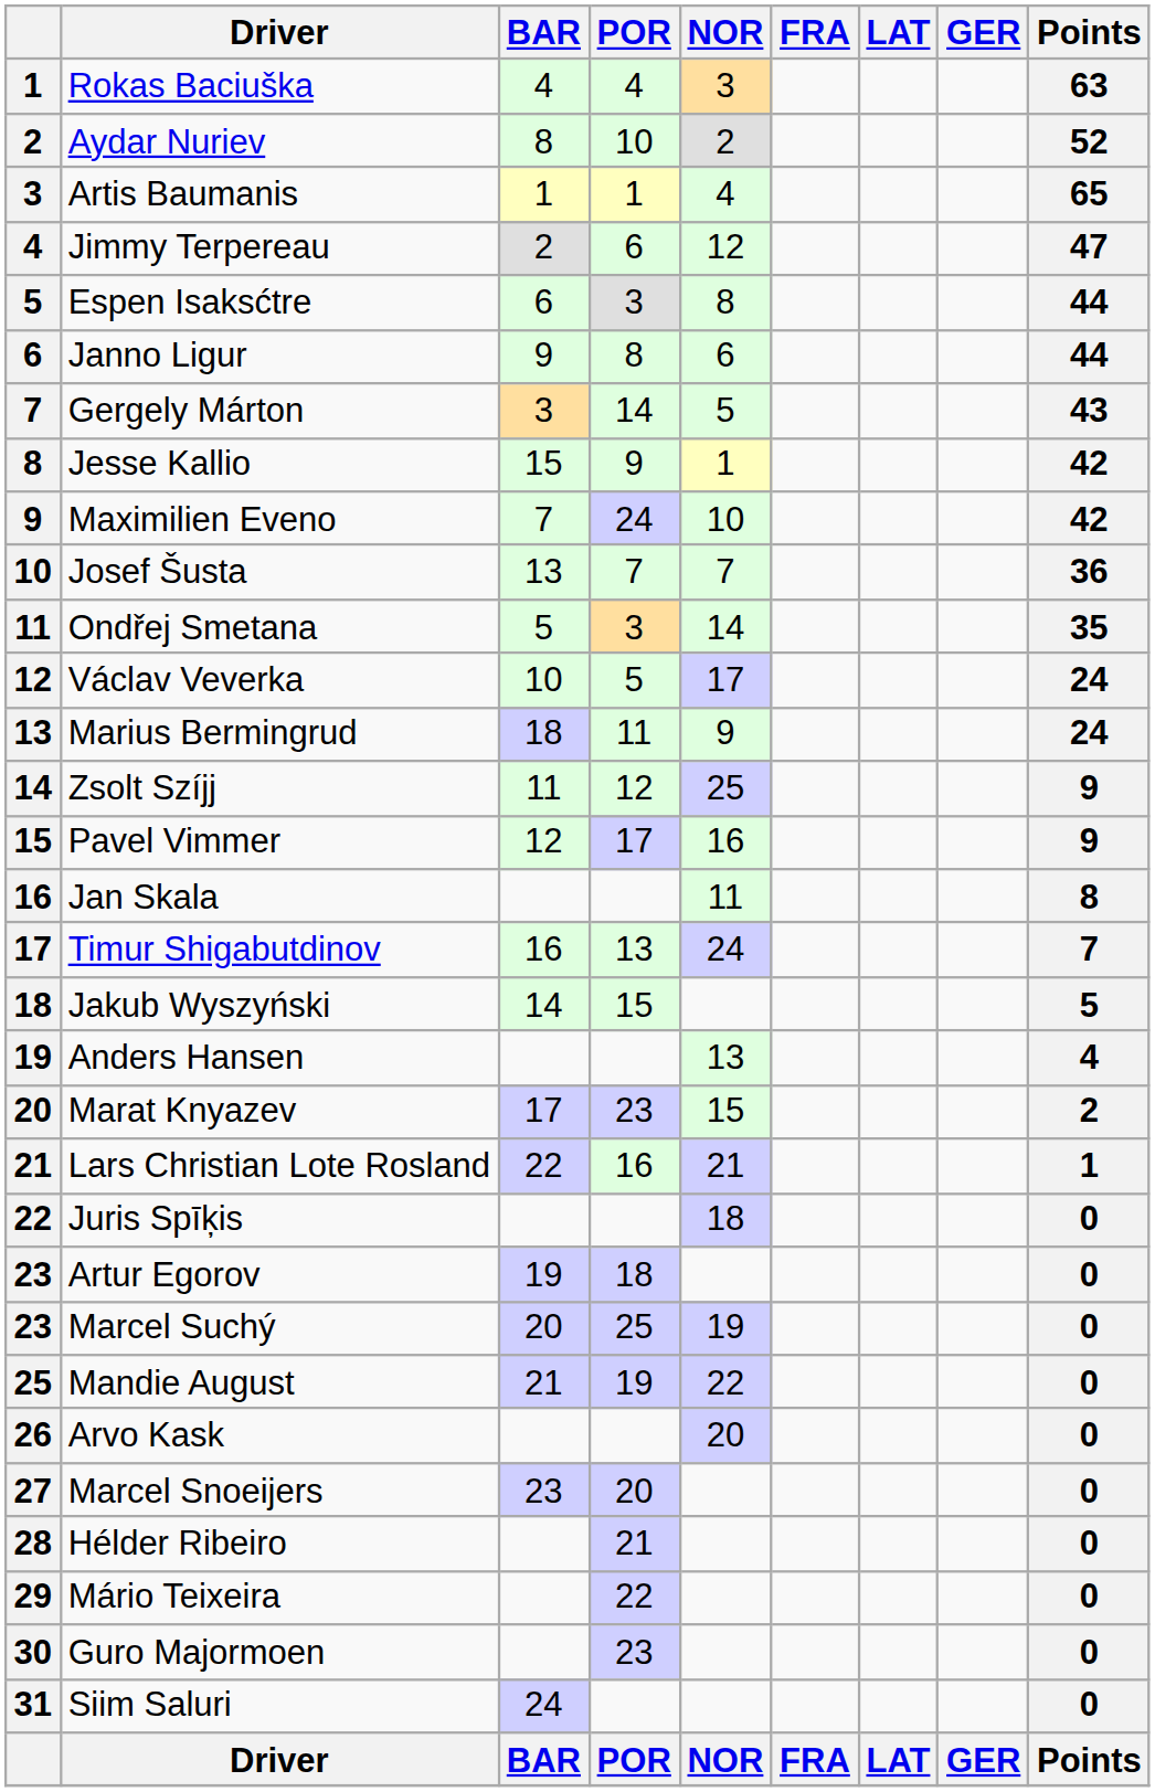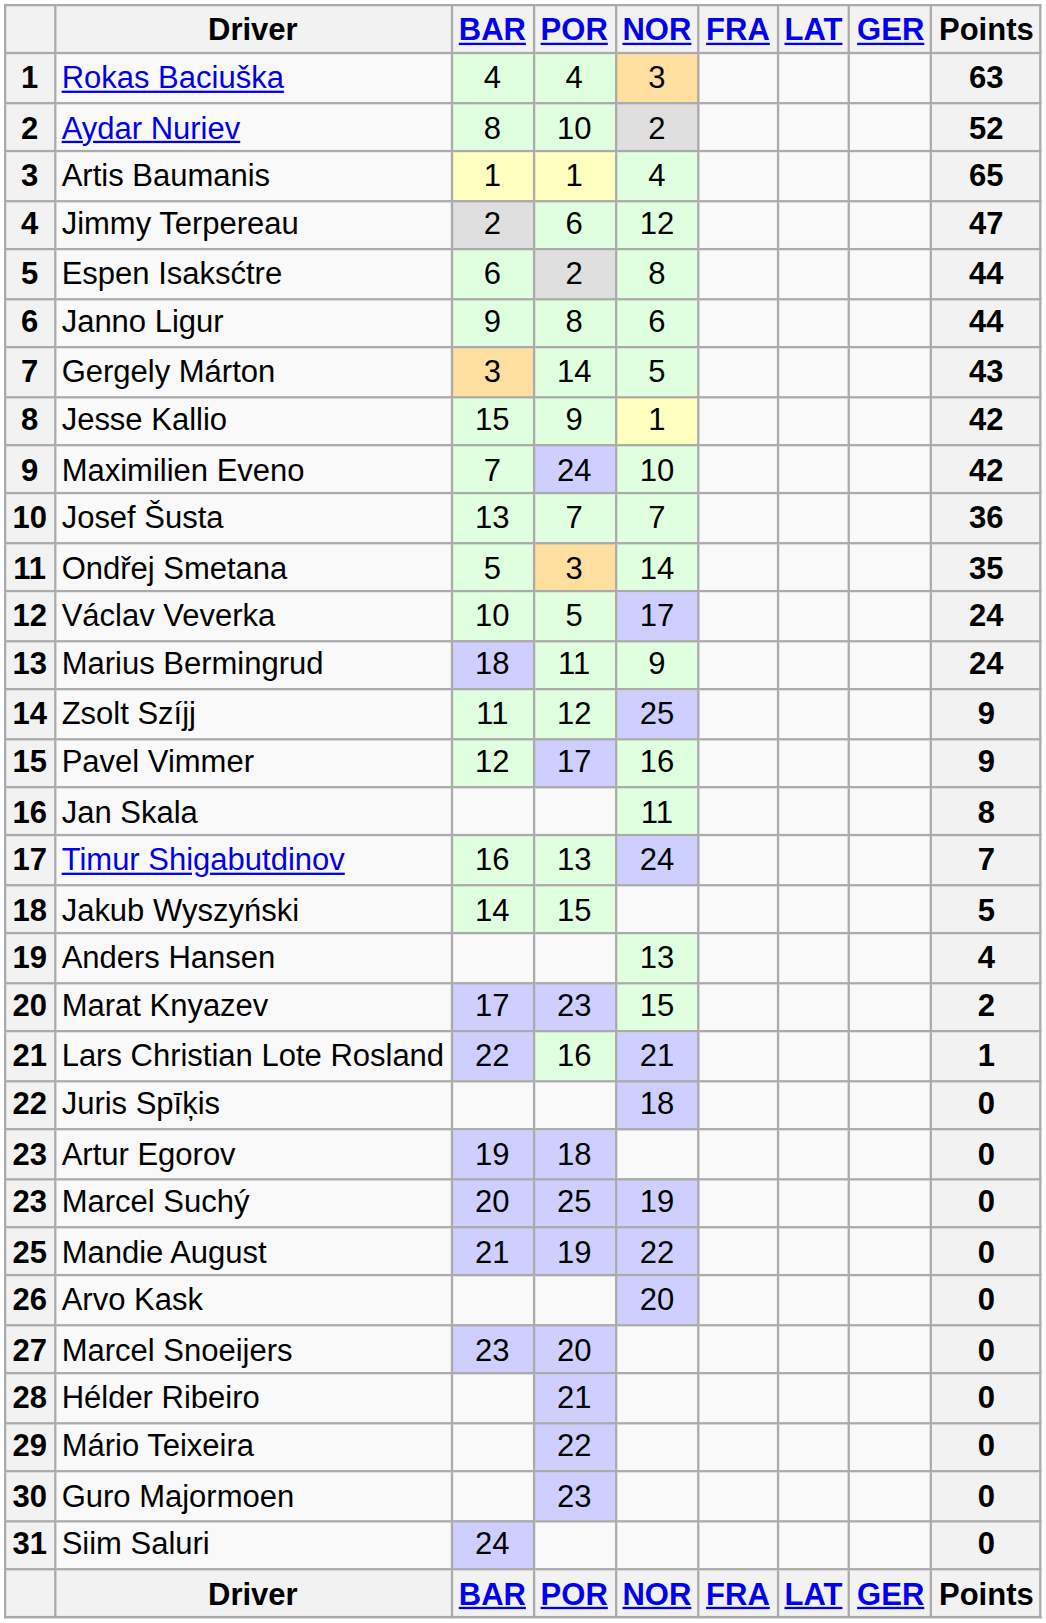Espen Isaksćtre | POR: 3 -> 2
